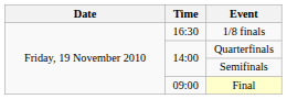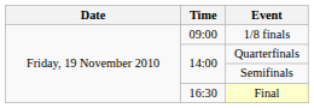1/8 finals | Time: 16:30 -> 09:00
Final | Time: 09:00 -> 16:30
